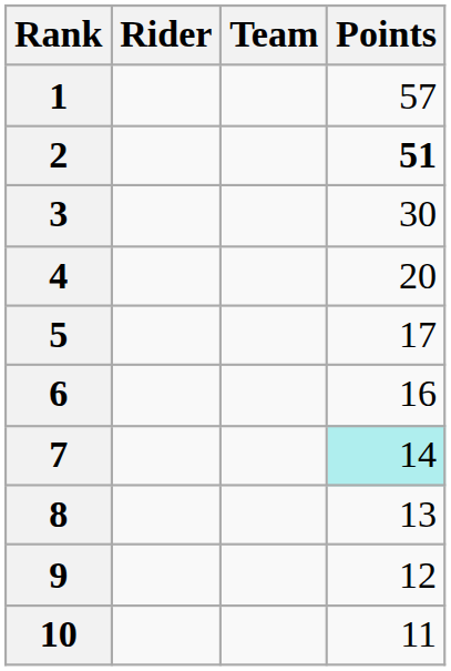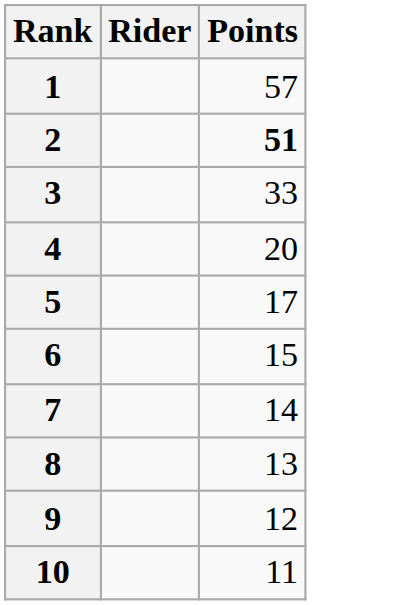- column: Team
3 | Points: 30 -> 33
6 | Points: 16 -> 15
7 | Points: paleturquoise background -> no background
